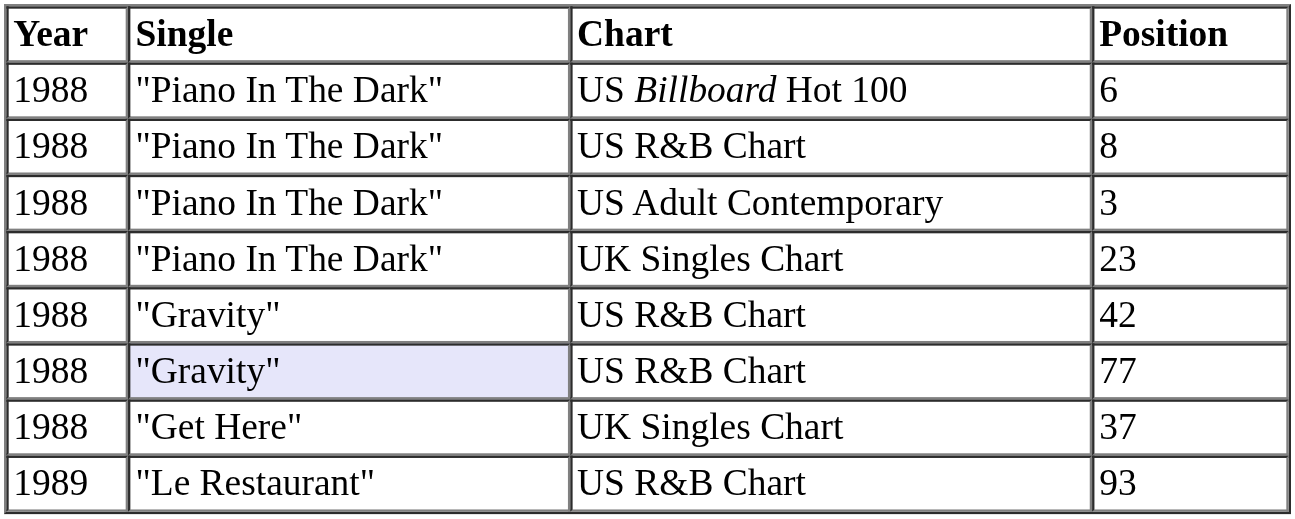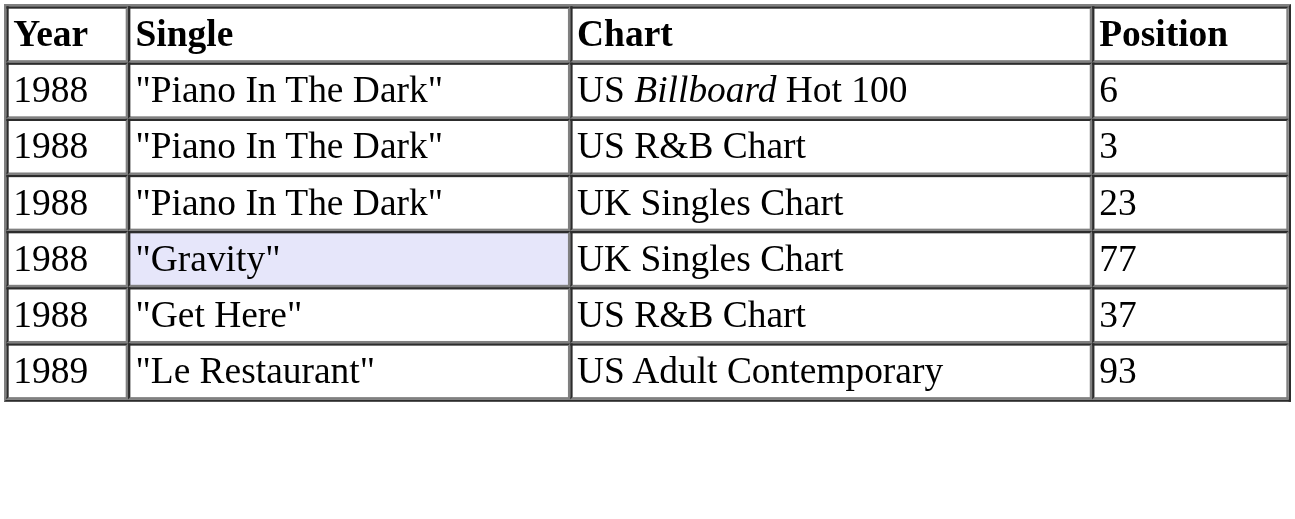- row: 1988 | "Piano In The Dark" | US R&B Chart | 8
3 | Chart: US Adult Contemporary -> US R&B Chart
- row: 1988 | "Gravity" | US R&B Chart | 42
77 | Chart: US R&B Chart -> UK Singles Chart
37 | Chart: UK Singles Chart -> US R&B Chart
93 | Chart: US R&B Chart -> US Adult Contemporary
